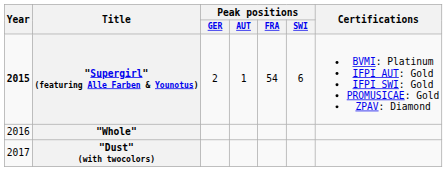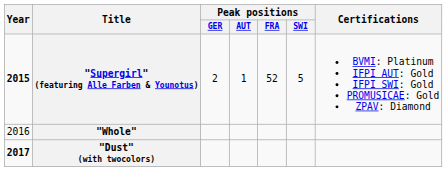"Supergirl" (featuring Alle Farben & Younotus) | Peak positions / FRA: 54 -> 52
"Supergirl" (featuring Alle Farben & Younotus) | Peak positions / SWI: 6 -> 5
"Dust" (with twocolors) | Year: normal -> bold
